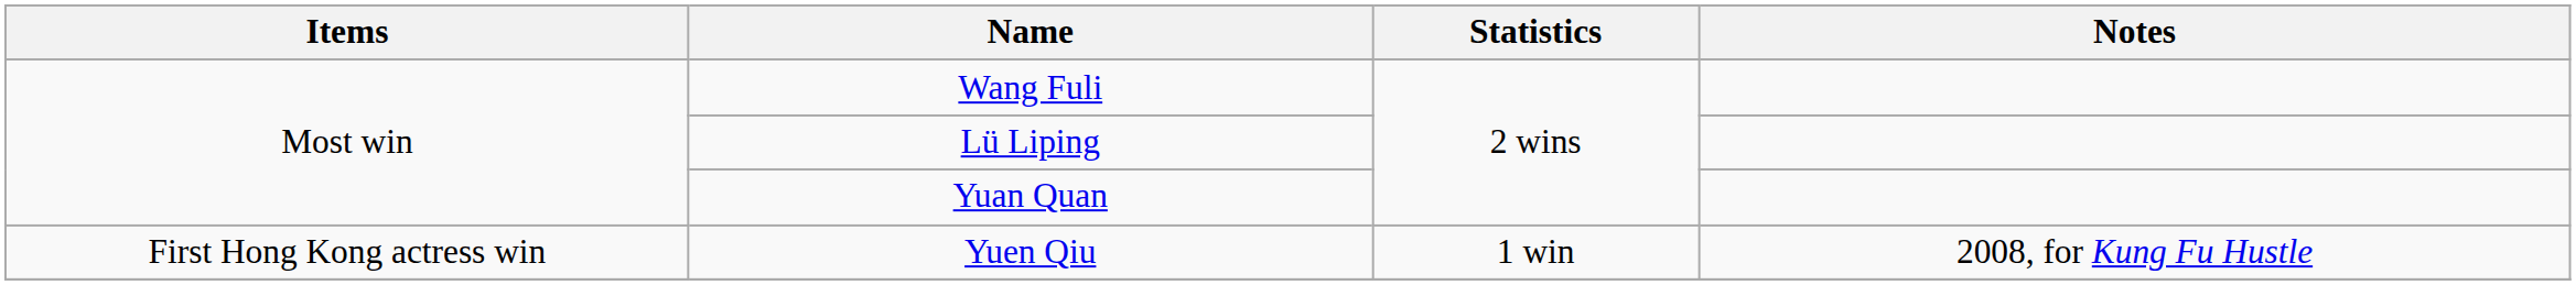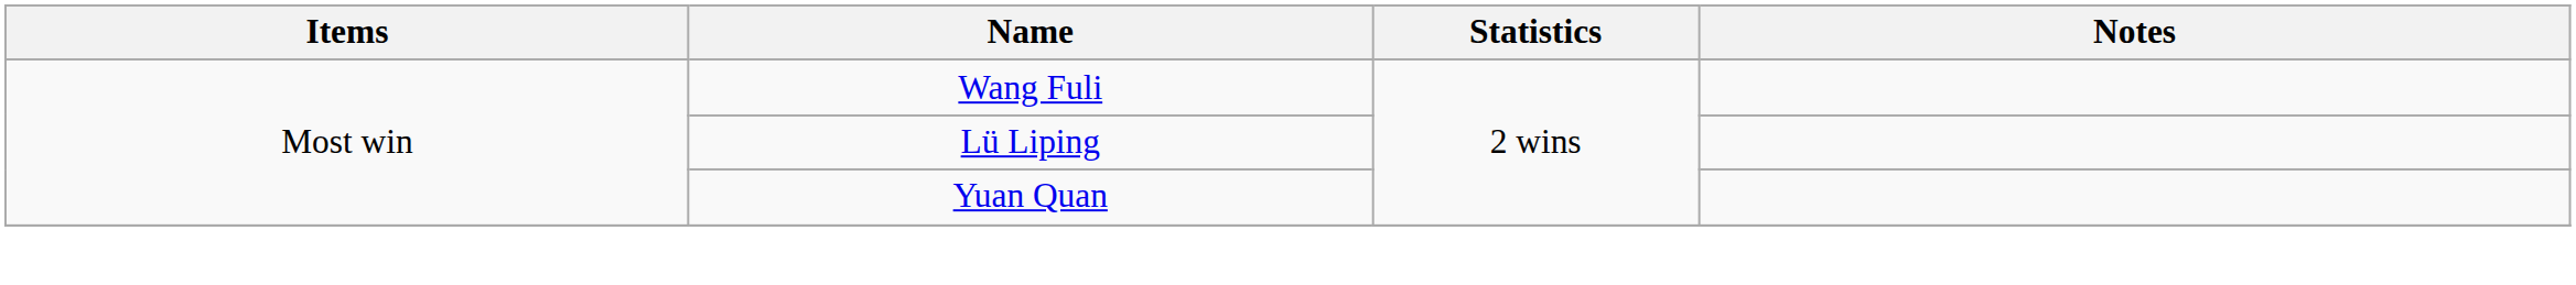- row: First Hong Kong actress win | Yuen Qiu | 1 win | 2008, for Kung Fu Hustle
